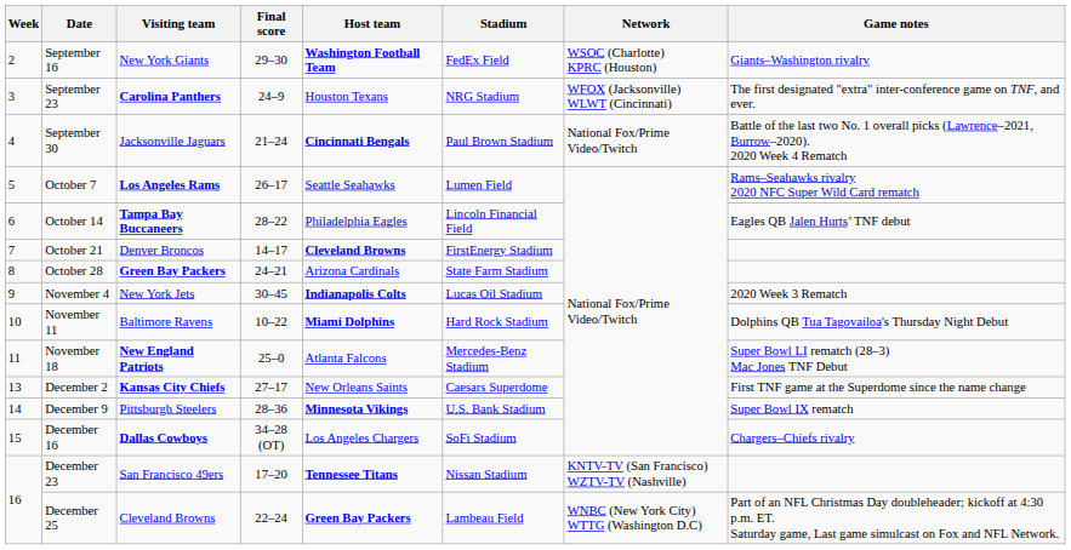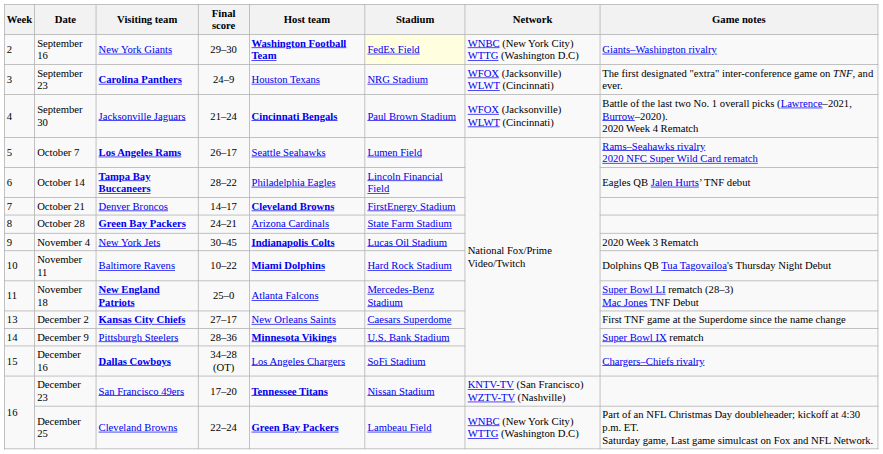September 16 | Stadium: no background -> lightyellow background
September 16 | Network: WSOC (Charlotte) KPRC (Houston) -> WNBC (New York City) WTTG (Washington D.C)
September 30 | Network: National Fox/Prime Video/Twitch -> WFOX (Jacksonville) WLWT (Cincinnati)
